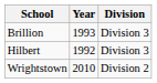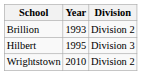Brillion | Division: Division 3 -> Division 2
Hilbert | Year: 1992 -> 1995
